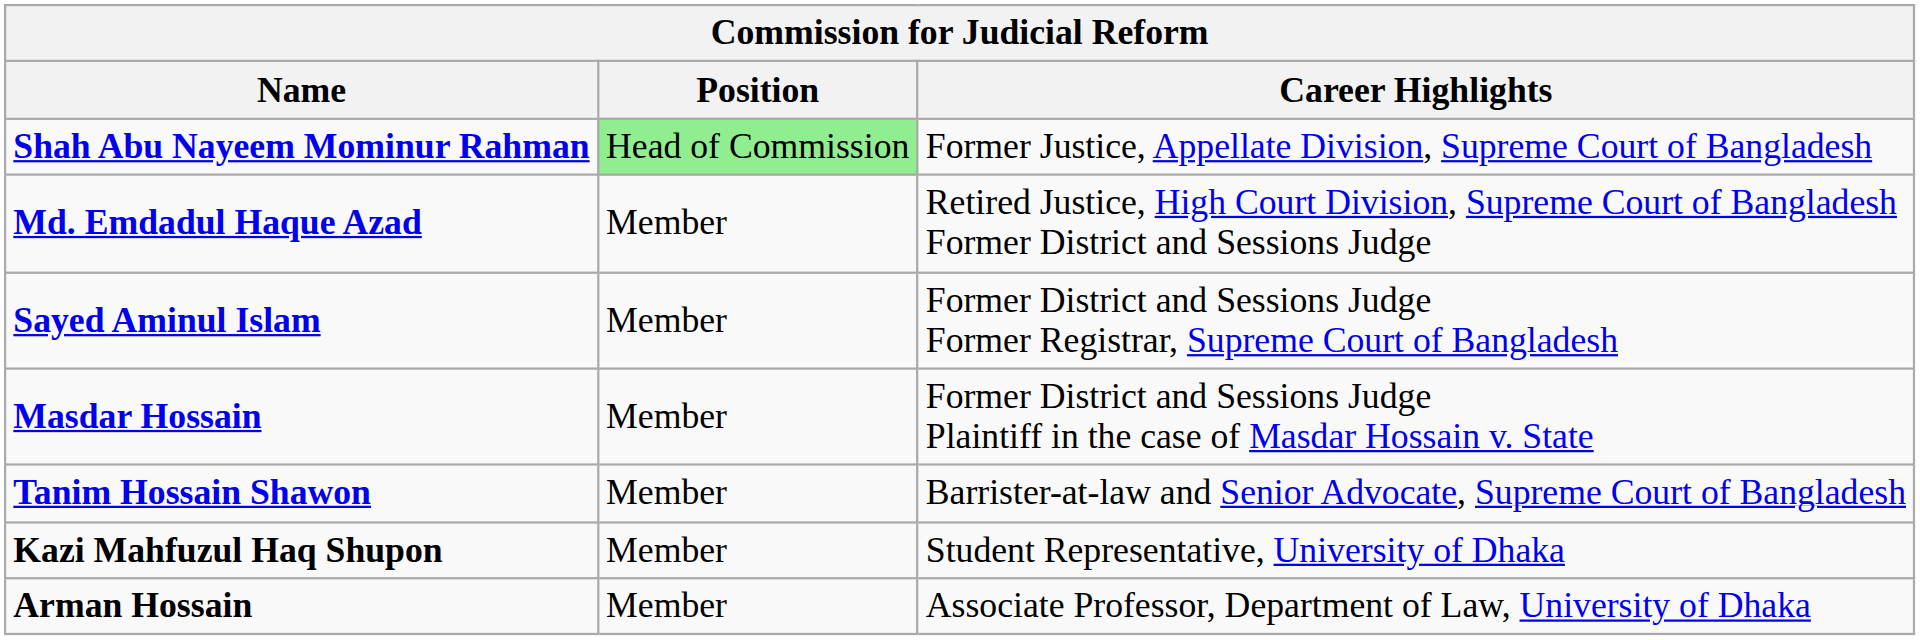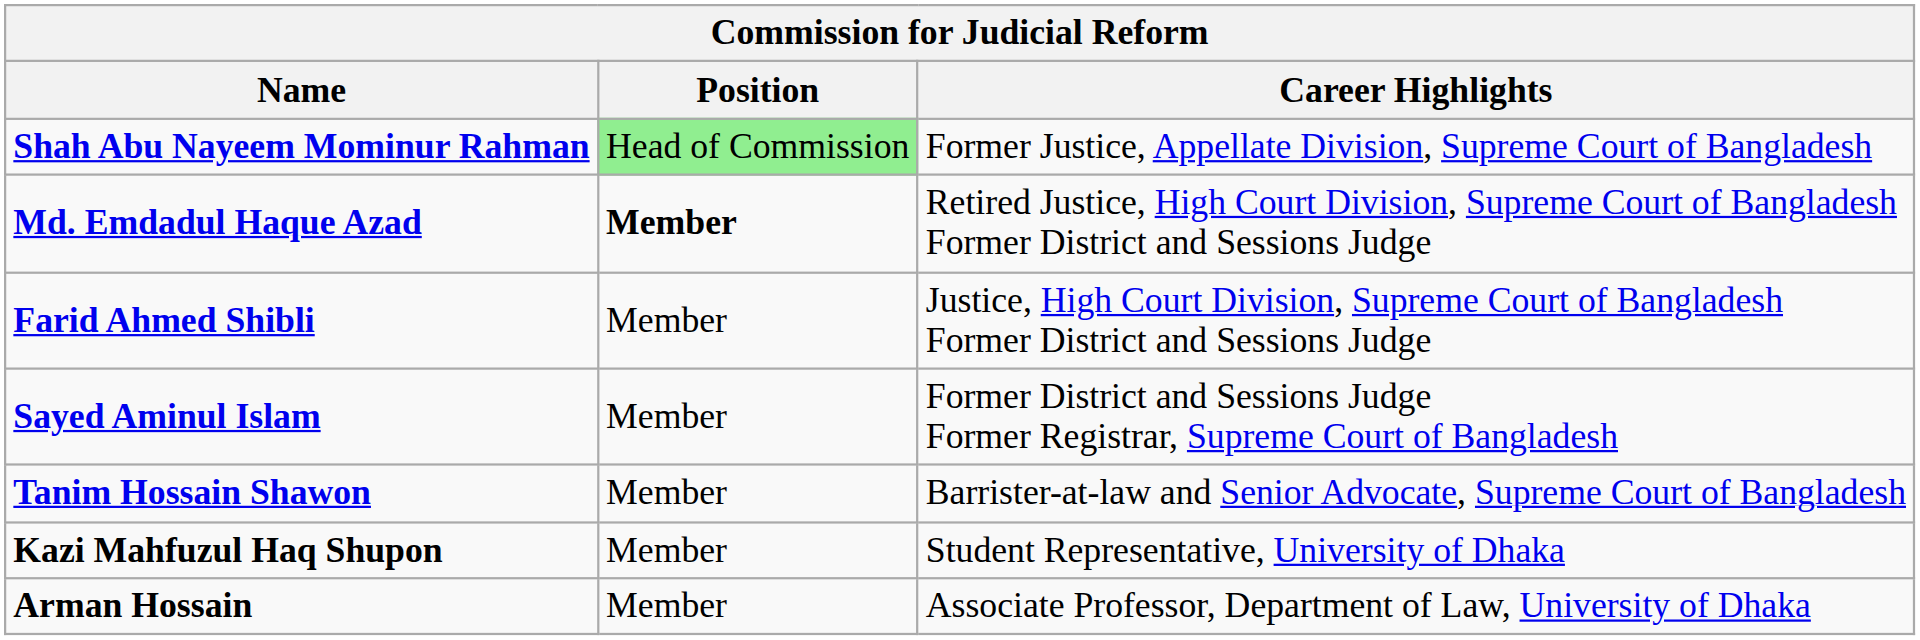Md. Emdadul Haque Azad | Position: normal -> bold
+ row: Farid Ahmed Shibli | Member | Justice, High Court Division, Supreme Court of Bangladesh Former District and Sessions Judge
- row: Masdar Hossain | Member | Former District and Sessions Judge Plaintiff in the case of Masdar Hossain v. State
